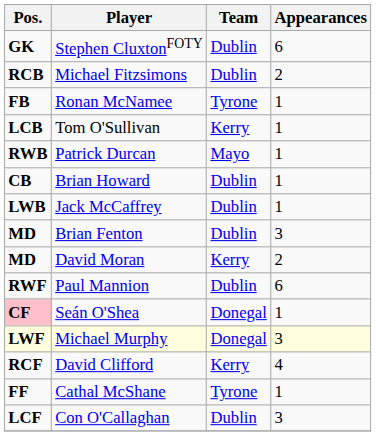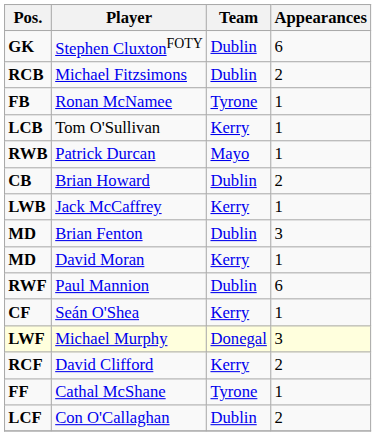Brian Howard | Appearances: 1 -> 2
Jack McCaffrey | Team: Dublin -> Kerry
David Moran | Appearances: 2 -> 1
Seán O'Shea | Pos.: pink background -> no background
Seán O'Shea | Team: Donegal -> Kerry
David Clifford | Appearances: 4 -> 2
Con O'Callaghan | Appearances: 3 -> 2
